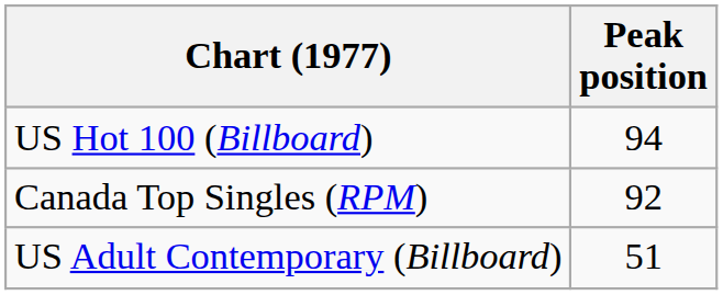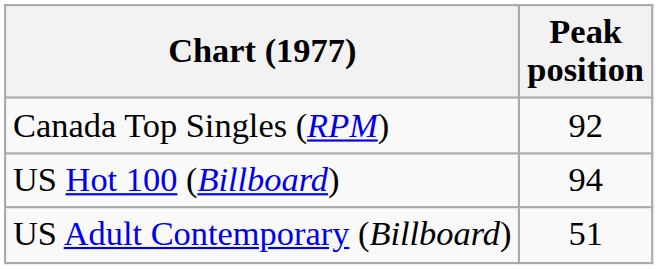rows swapped: Canada Top Singles (RPM) <-> US Hot 100 (Billboard)
